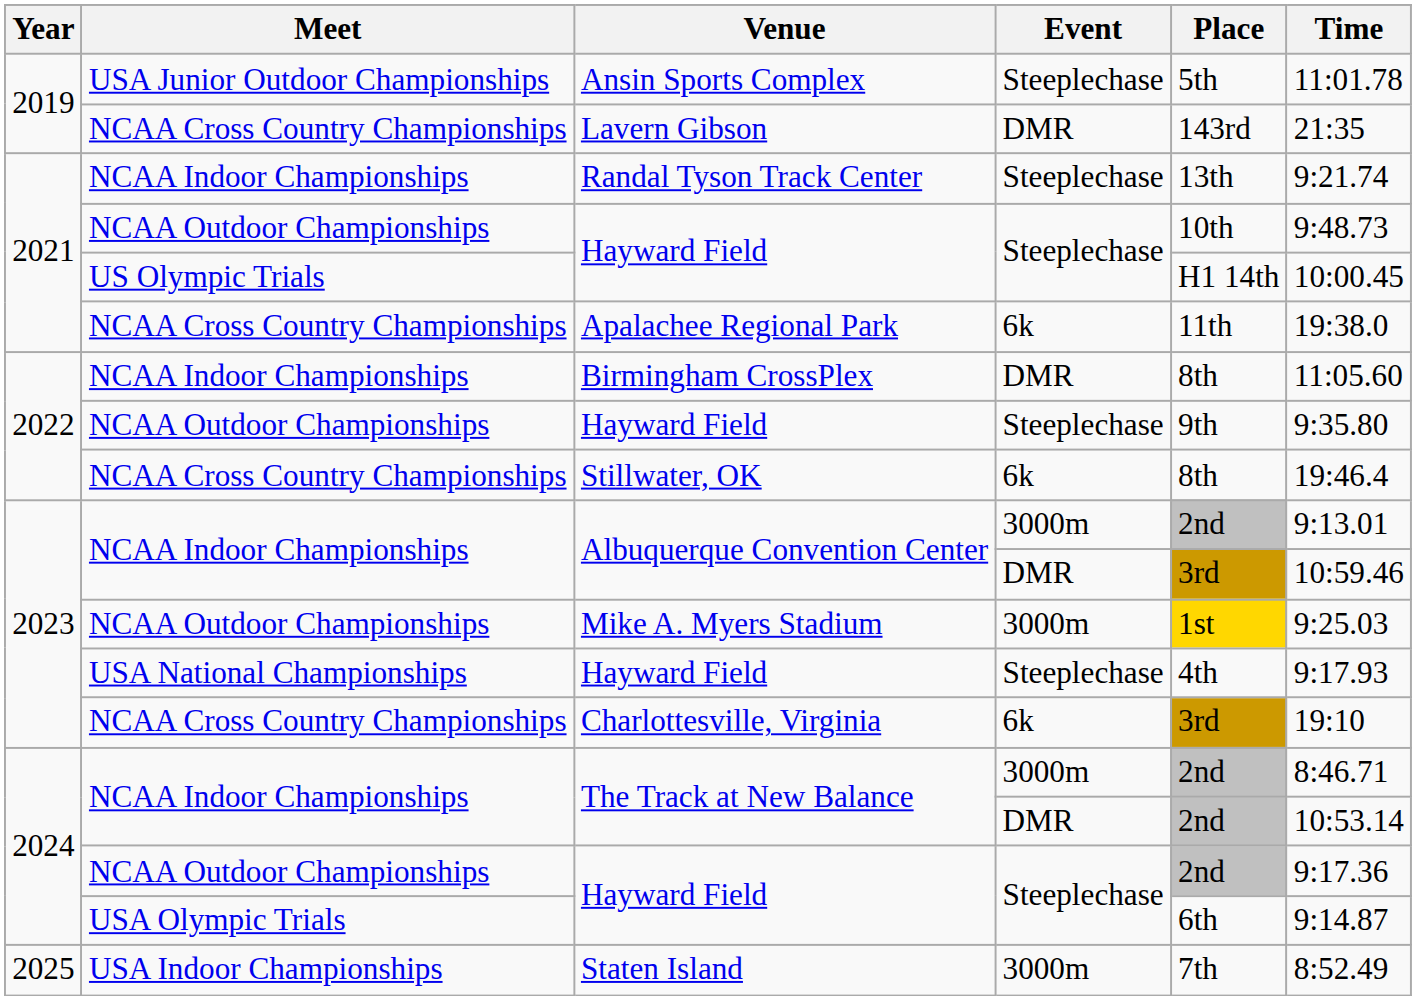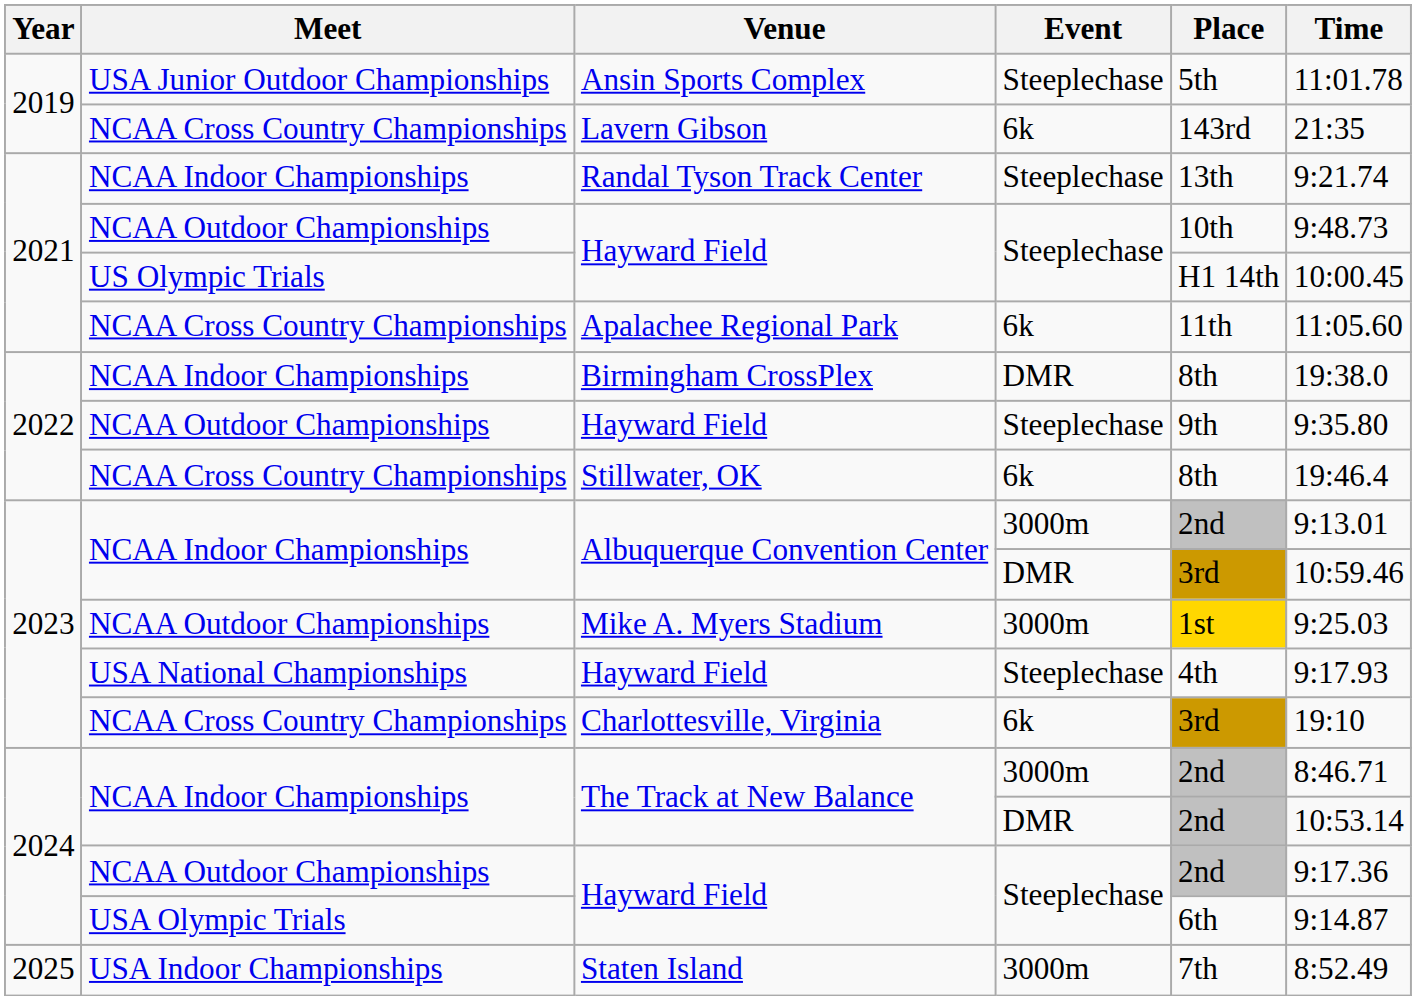Lavern Gibson | Event: DMR -> 6k
Apalachee Regional Park | Time: 19:38.0 -> 11:05.60
Birmingham CrossPlex | Time: 11:05.60 -> 19:38.0
